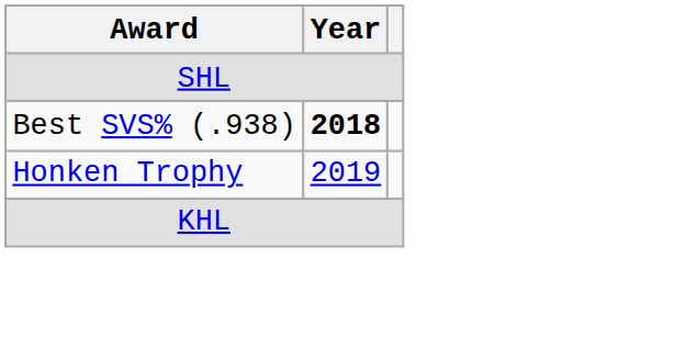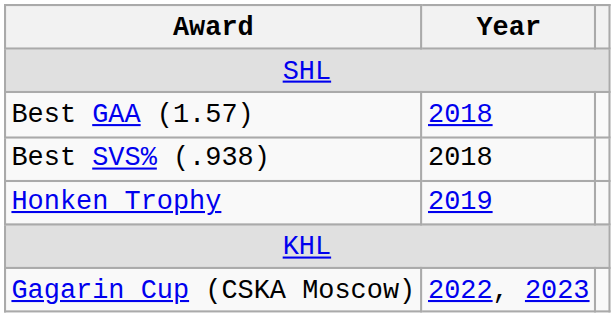+ row: Best GAA (1.57) | 2018
Best SVS% (.938) | Year: bold -> normal
+ row: Gagarin Cup (CSKA Moscow) | 2022, 2023
